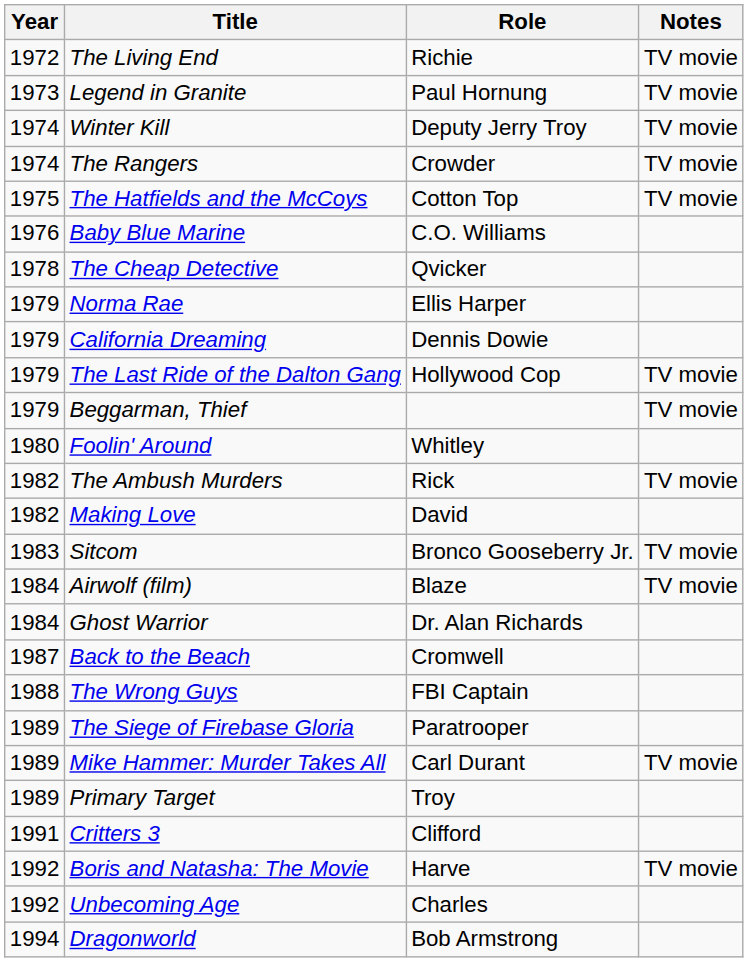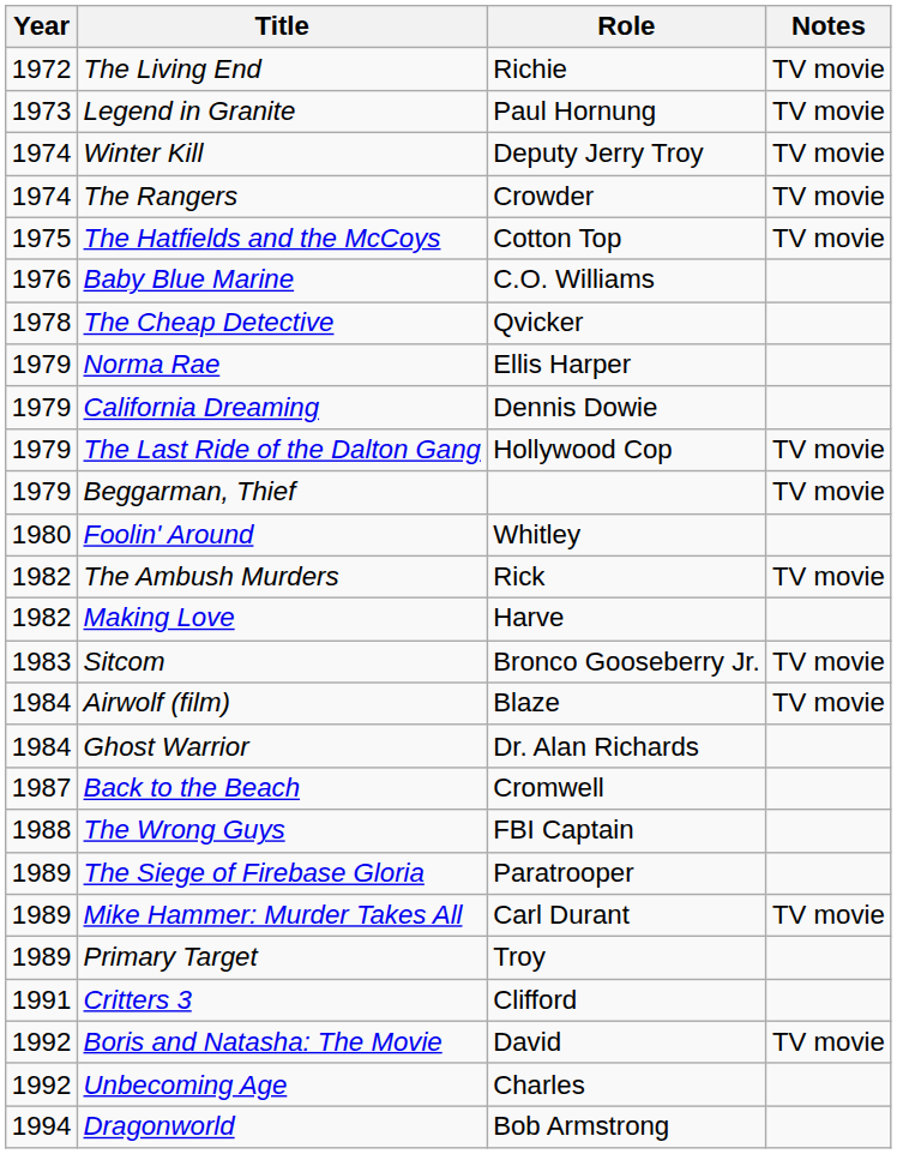Making Love | Role: David -> Harve
Boris and Natasha: The Movie | Role: Harve -> David
